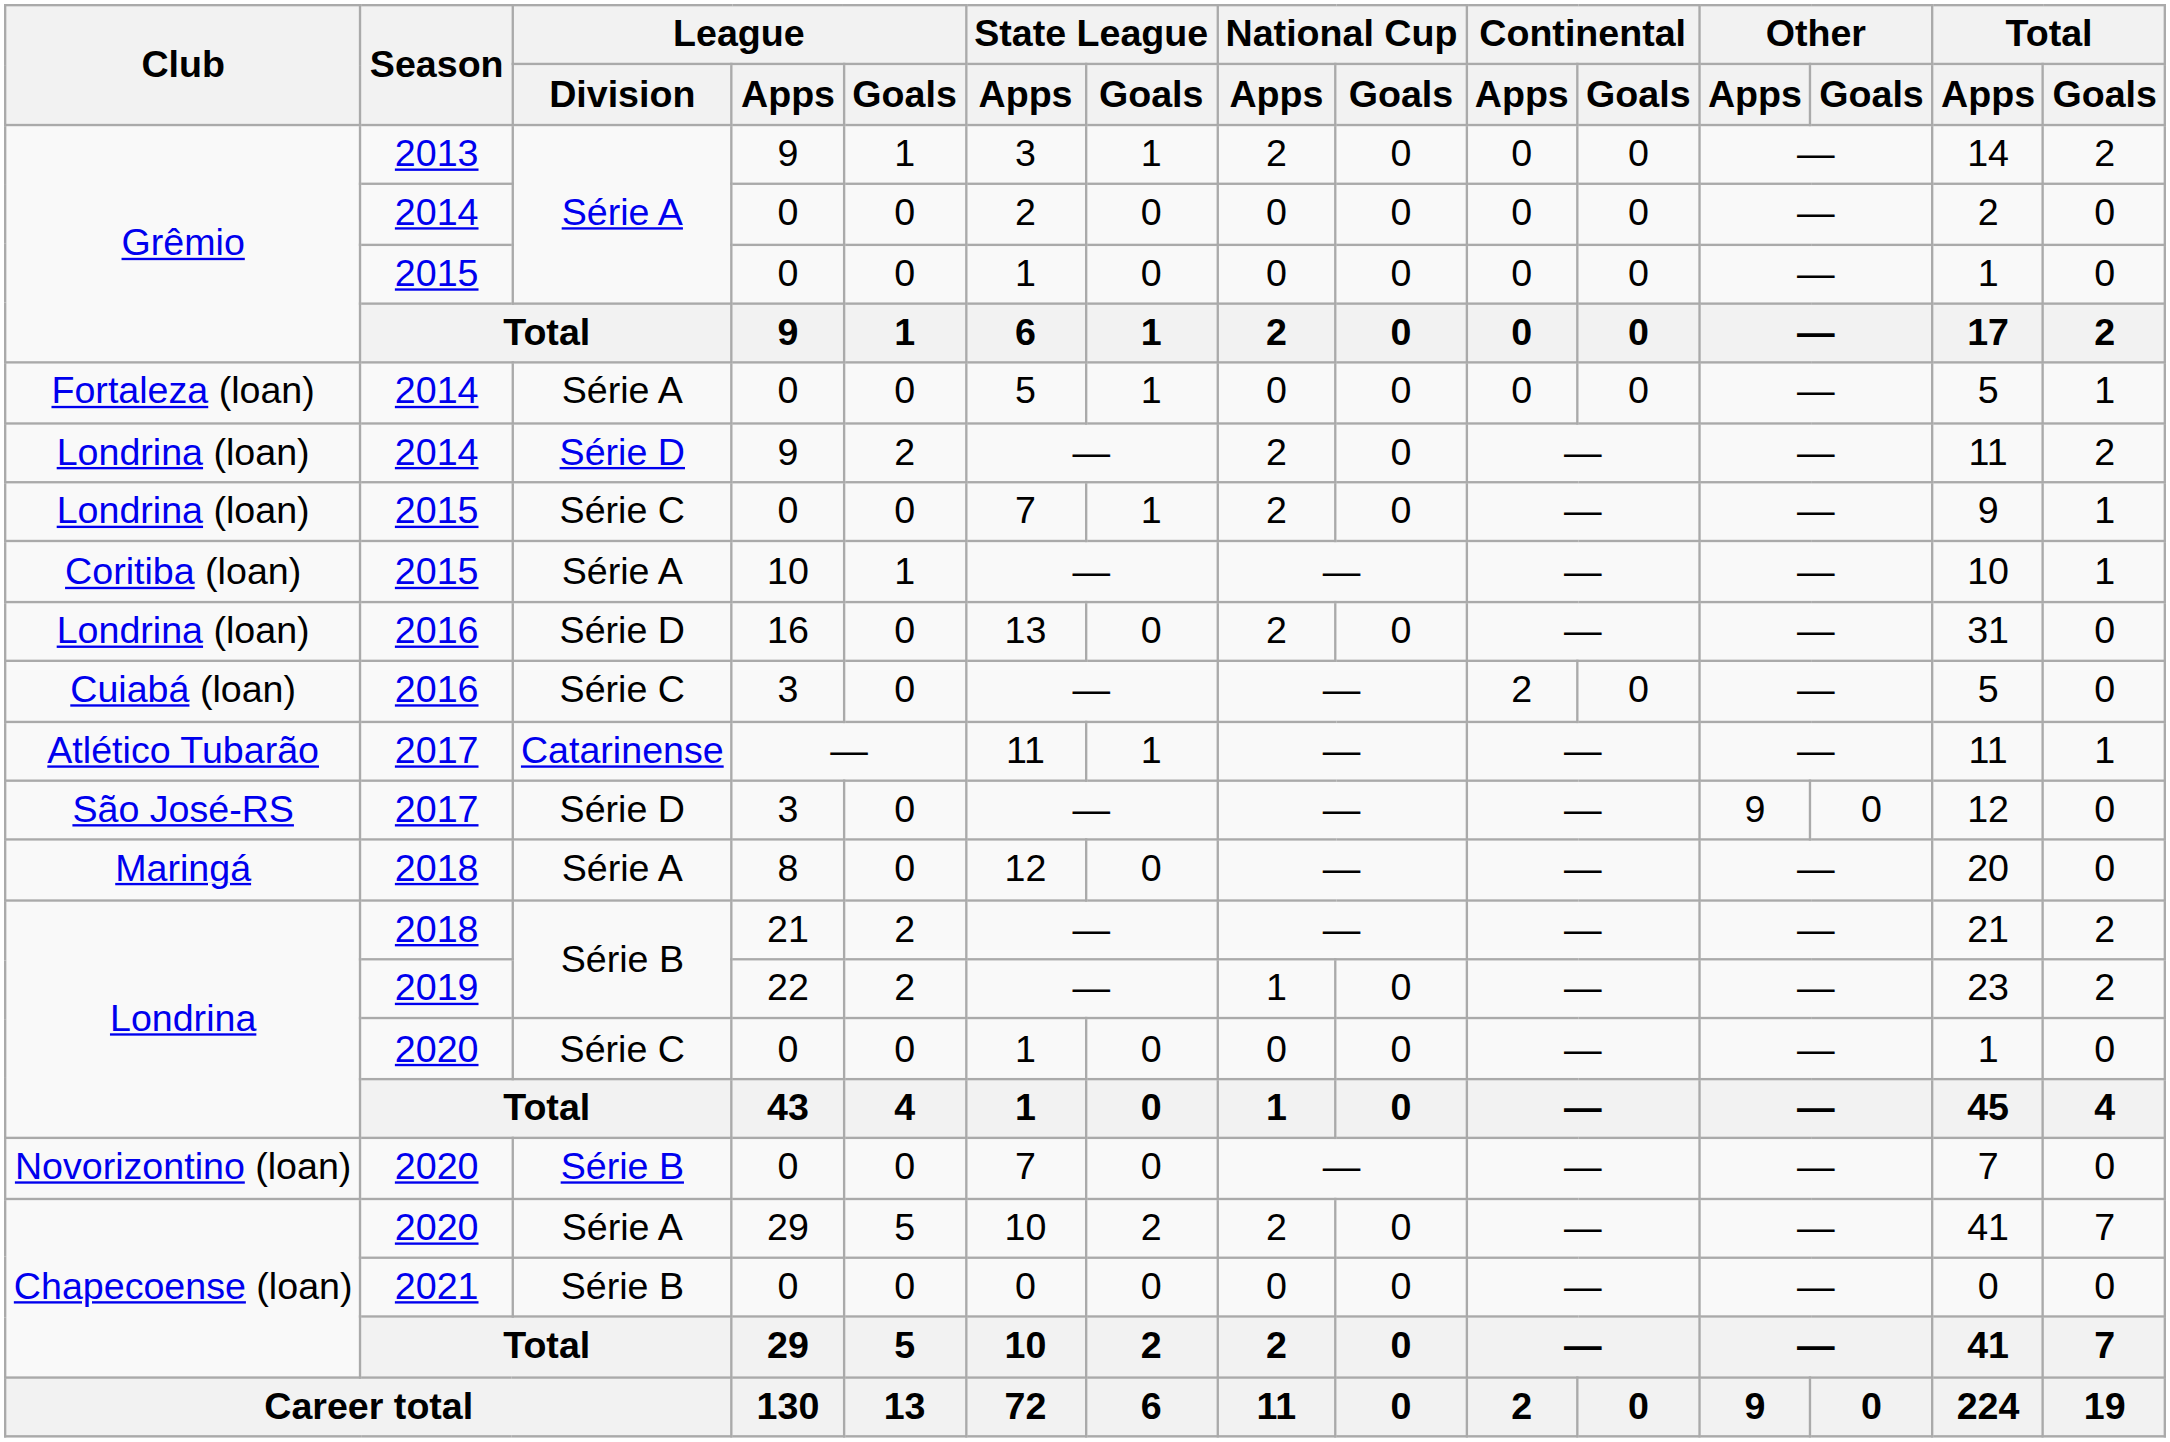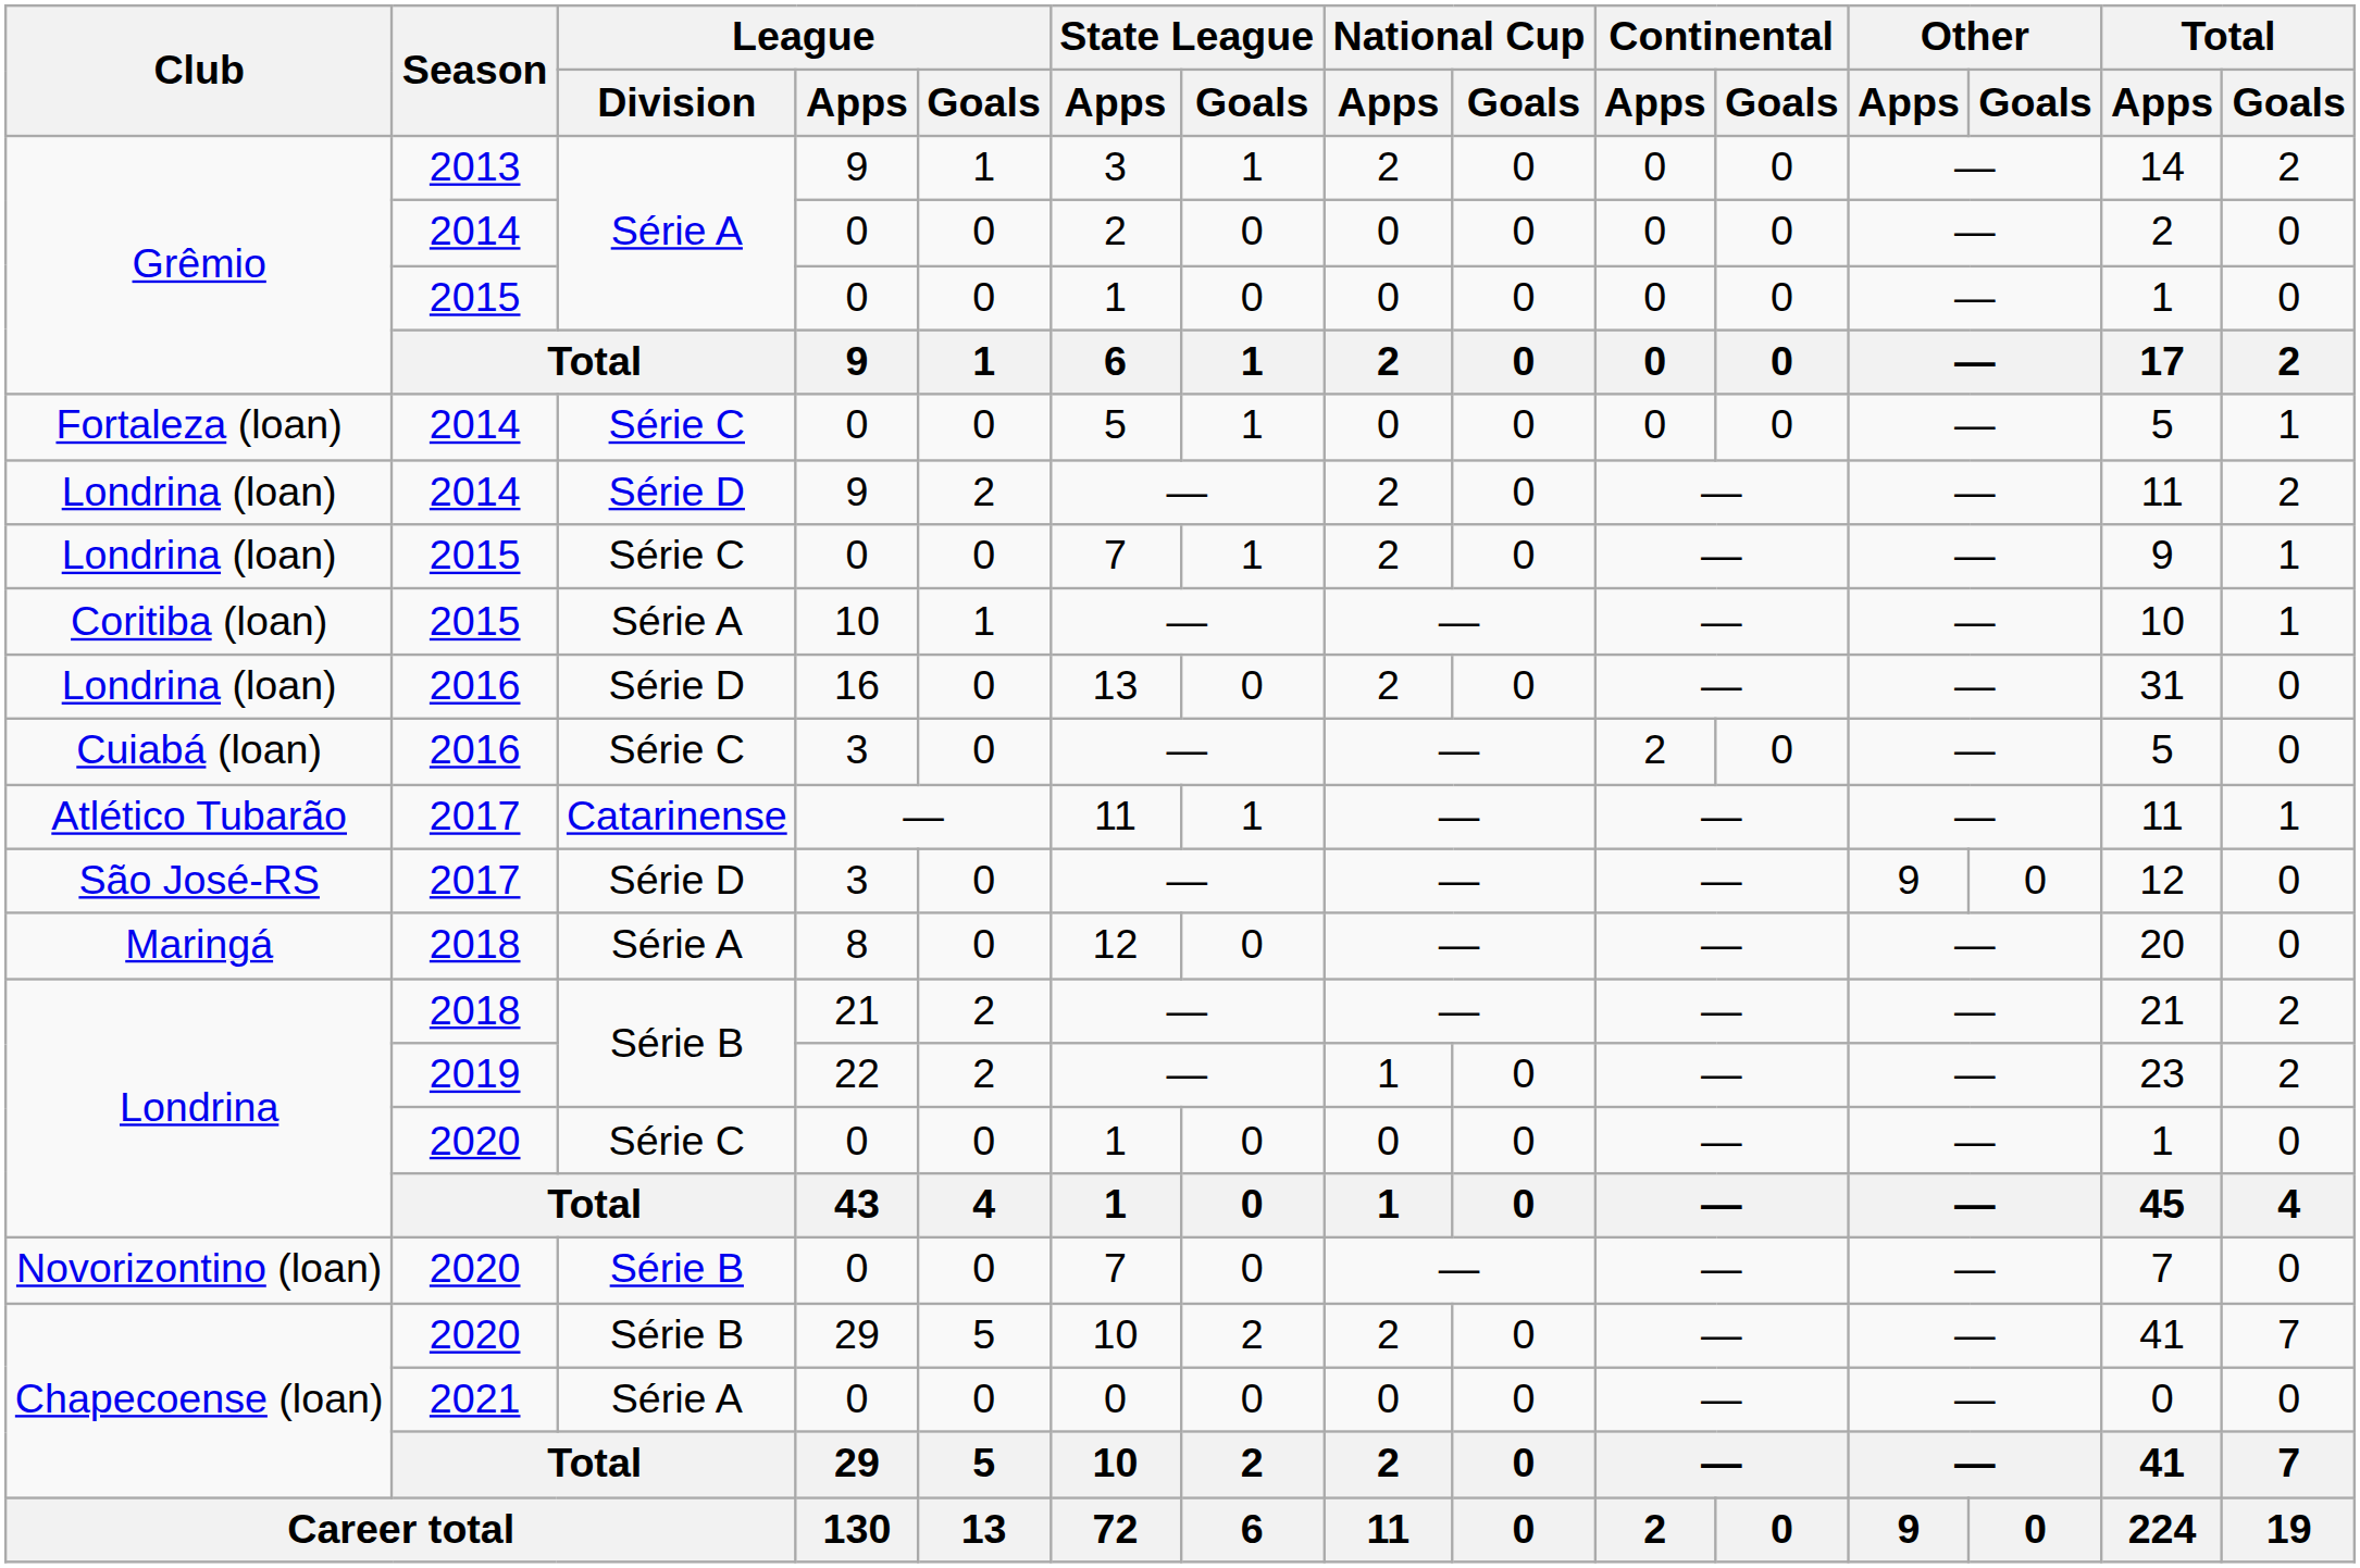Fortaleza (loan) | League / Division: Série A -> Série C
Chapecoense (loan) / 2020 | League / Division: Série A -> Série B
Chapecoense (loan) / 2021 | League / Division: Série B -> Série A
